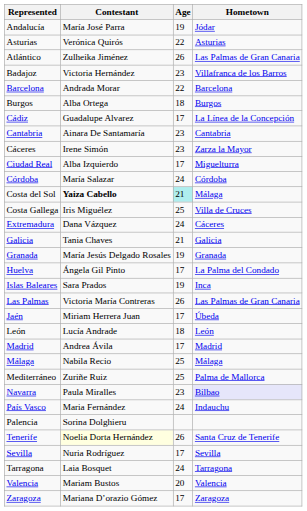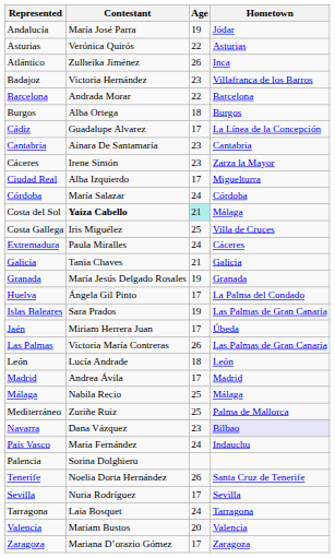Atlántico | Hometown: Las Palmas de Gran Canaria -> Inca
Extremadura | Contestant: Dana Vázquez -> Paula Miralles
Islas Baleares | Hometown: Inca -> Las Palmas de Gran Canaria
rows swapped: Jaén <-> Las Palmas
Navarra | Contestant: Paula Miralles -> Dana Vázquez
Tenerife | Contestant: lightyellow background -> no background
